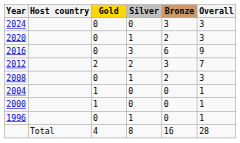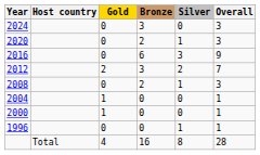columns swapped: Silver <-> Bronze
